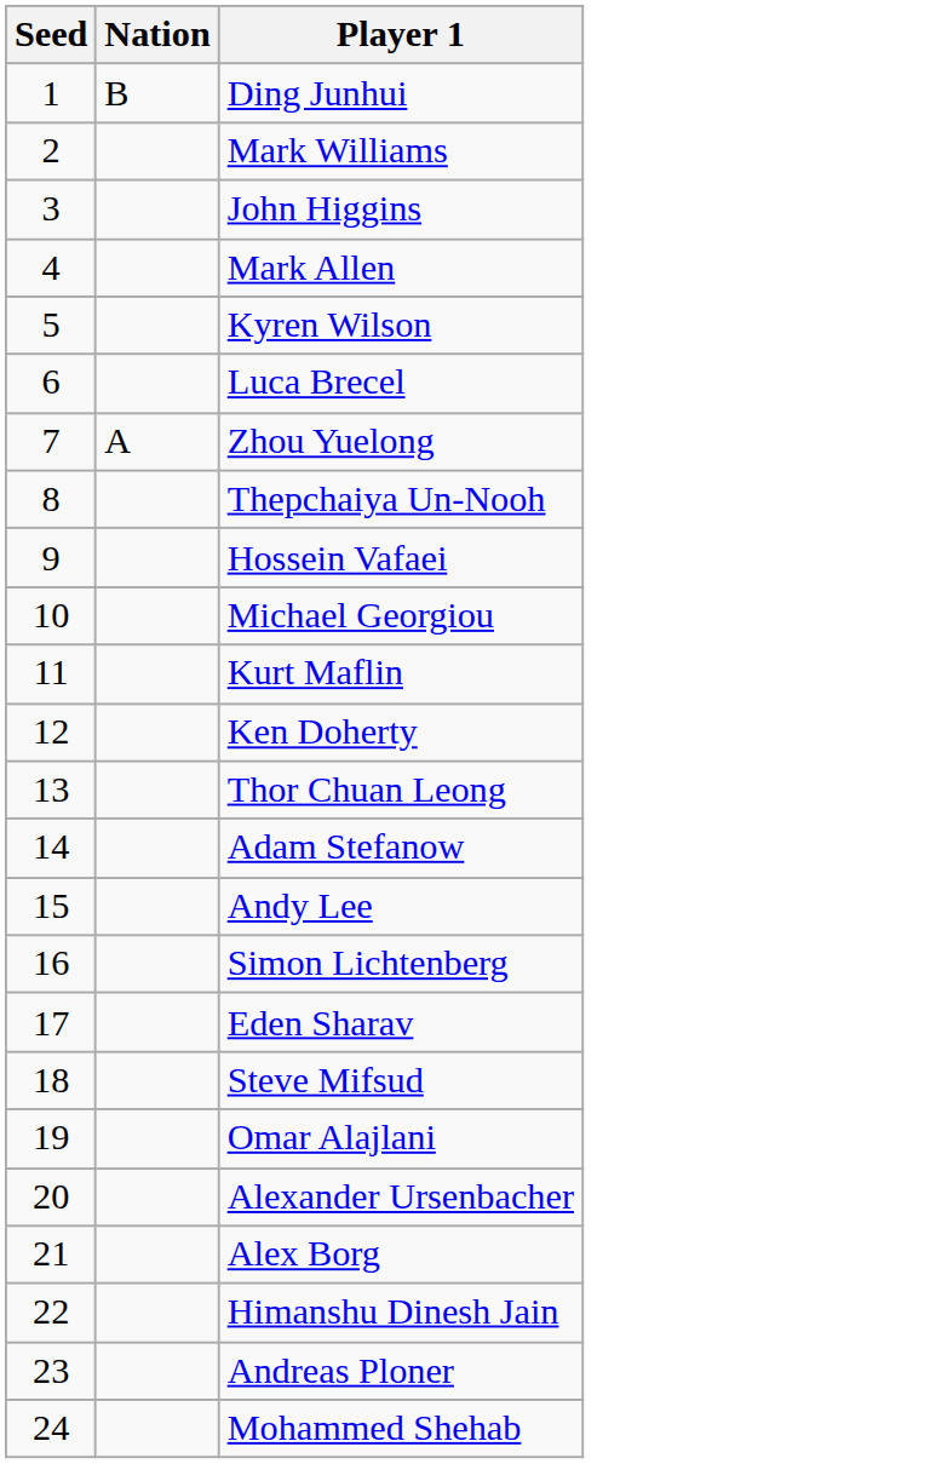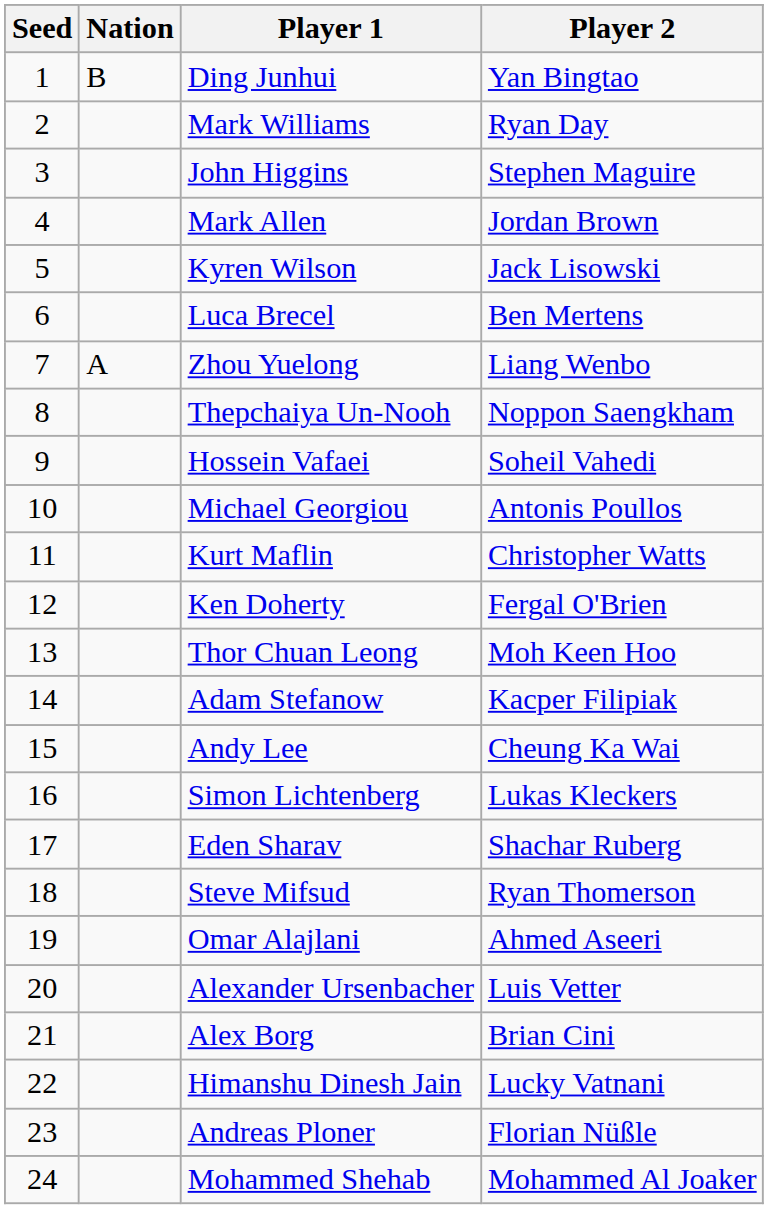+ column: Player 2 | Yan Bingtao | Ryan Day | Stephen Maguire | Jordan Brown | Jack Lisowski | Ben Mertens | Liang Wenbo | Noppon Saengkham | Soheil Vahedi | Antonis Poullos | Christopher Watts | Fergal O'Brien | Moh Keen Hoo | Kacper Filipiak | Cheung Ka Wai | Lukas Kleckers | Shachar Ruberg | Ryan Thomerson | Ahmed Aseeri | Luis Vetter | Brian Cini | Lucky Vatnani | Florian Nüßle | Mohammed Al Joaker
